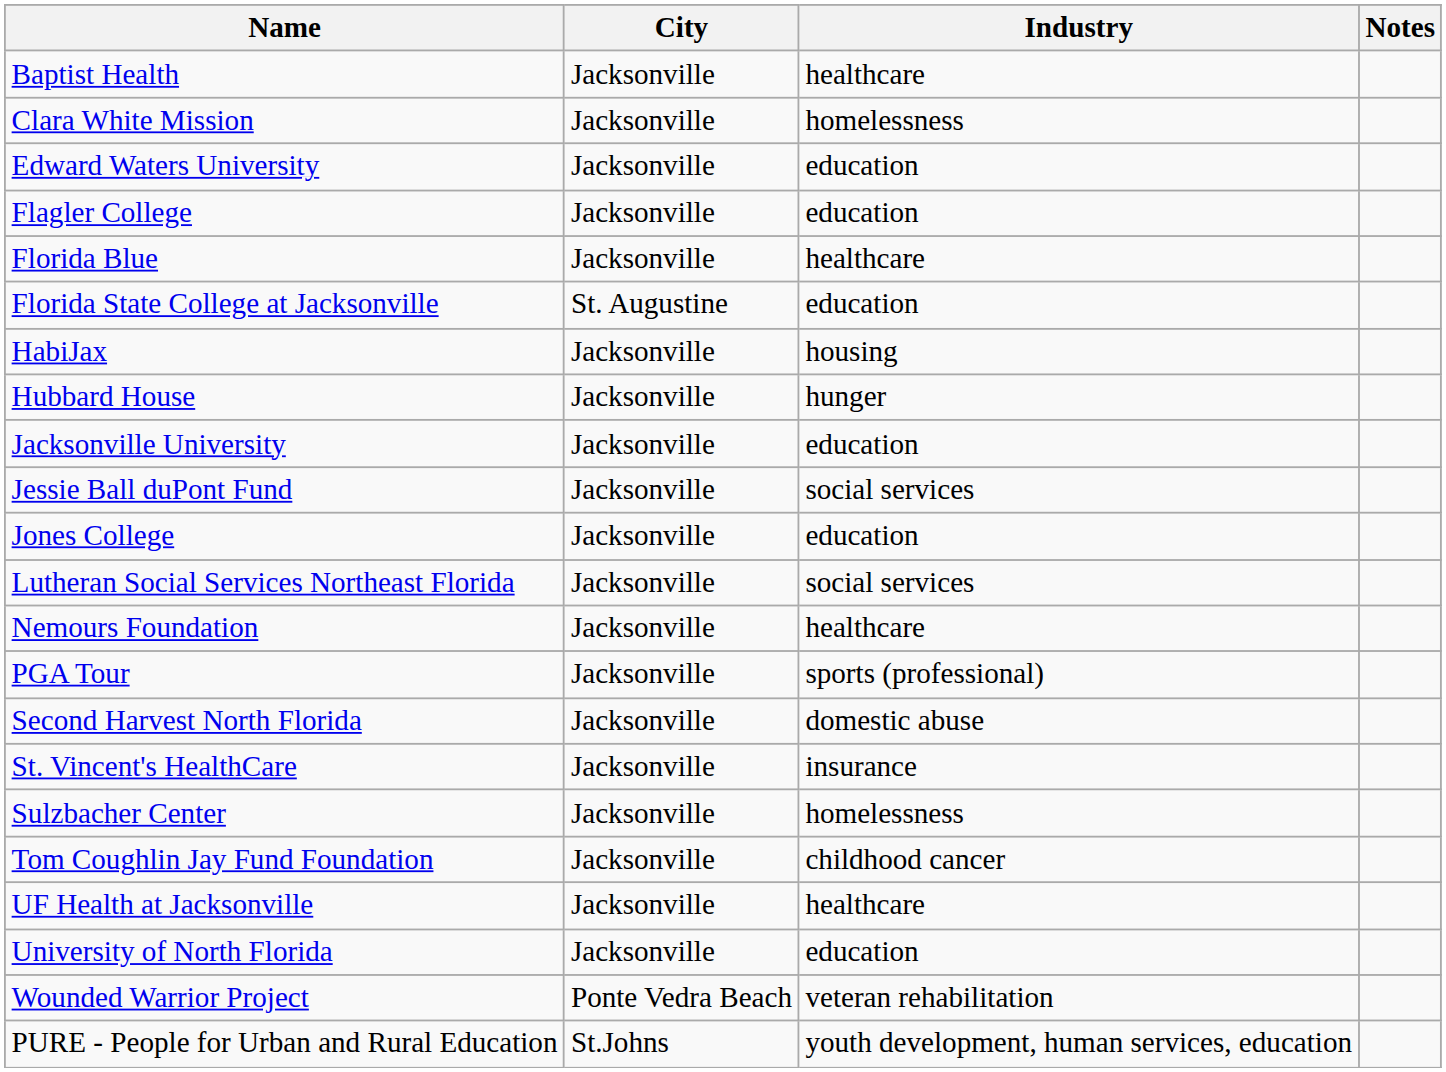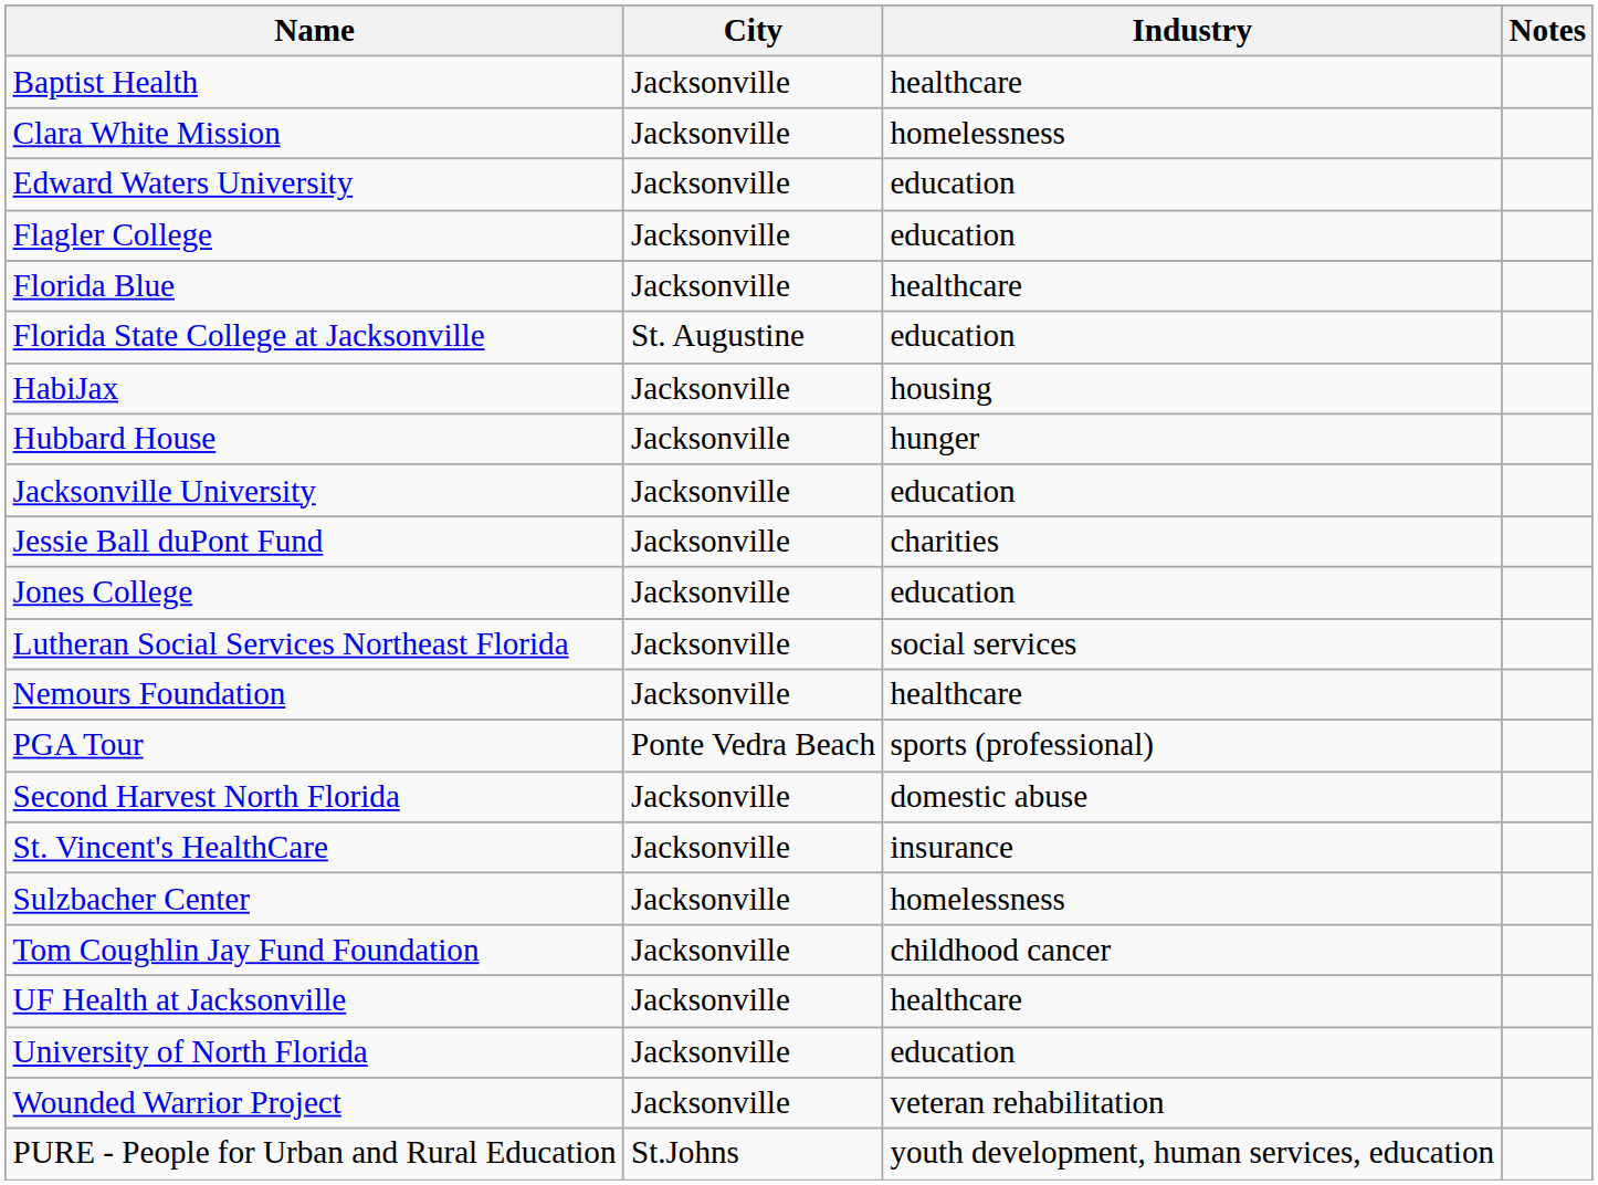Jessie Ball duPont Fund | Industry: social services -> charities
PGA Tour | City: Jacksonville -> Ponte Vedra Beach
Wounded Warrior Project | City: Ponte Vedra Beach -> Jacksonville
